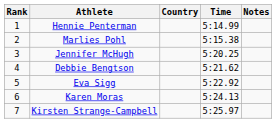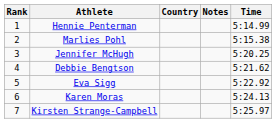columns swapped: Time <-> Notes
